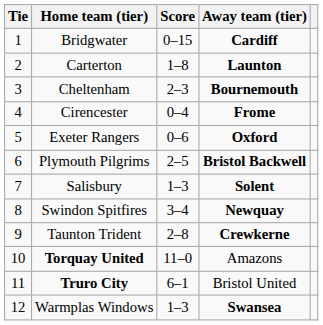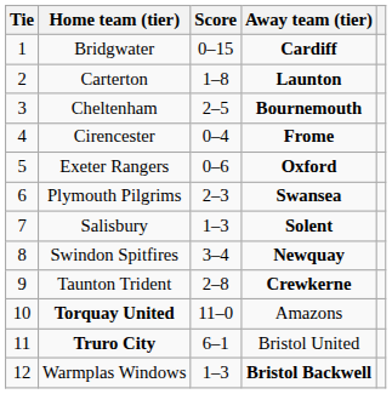Cheltenham | Score: 2–3 -> 2–5
Plymouth Pilgrims | Score: 2–5 -> 2–3
Plymouth Pilgrims | Away team (tier): Bristol Backwell -> Swansea
Warmplas Windows | Away team (tier): Swansea -> Bristol Backwell
